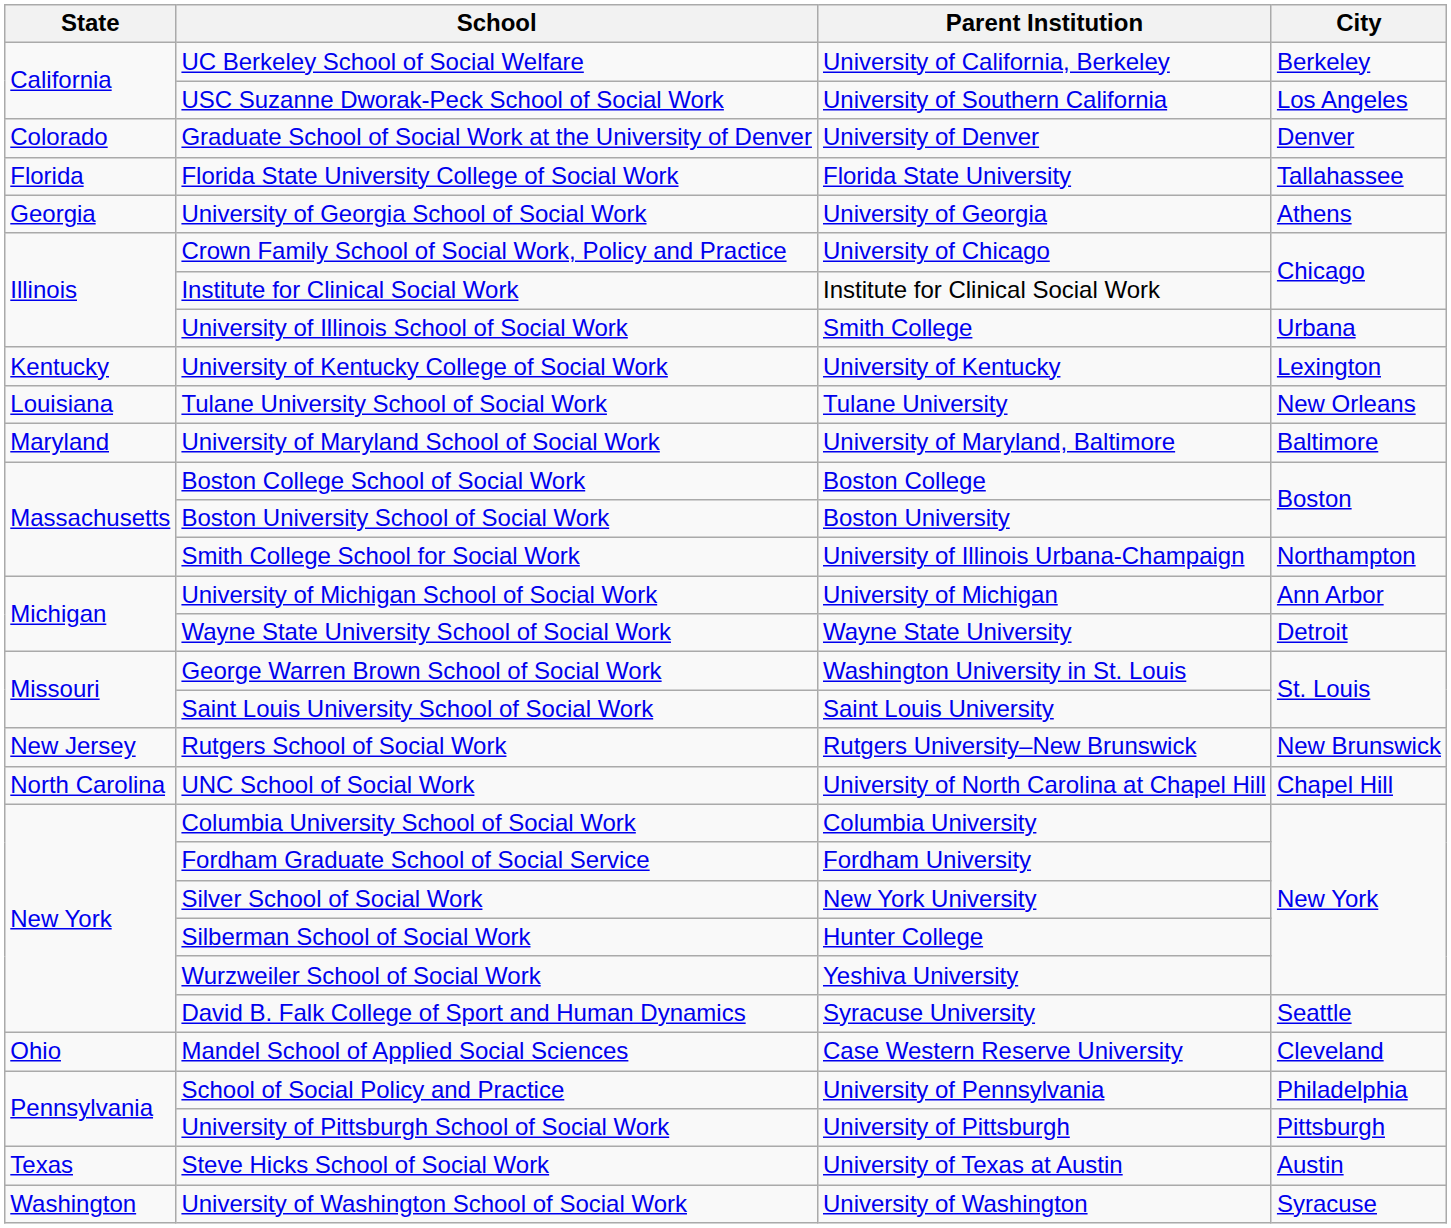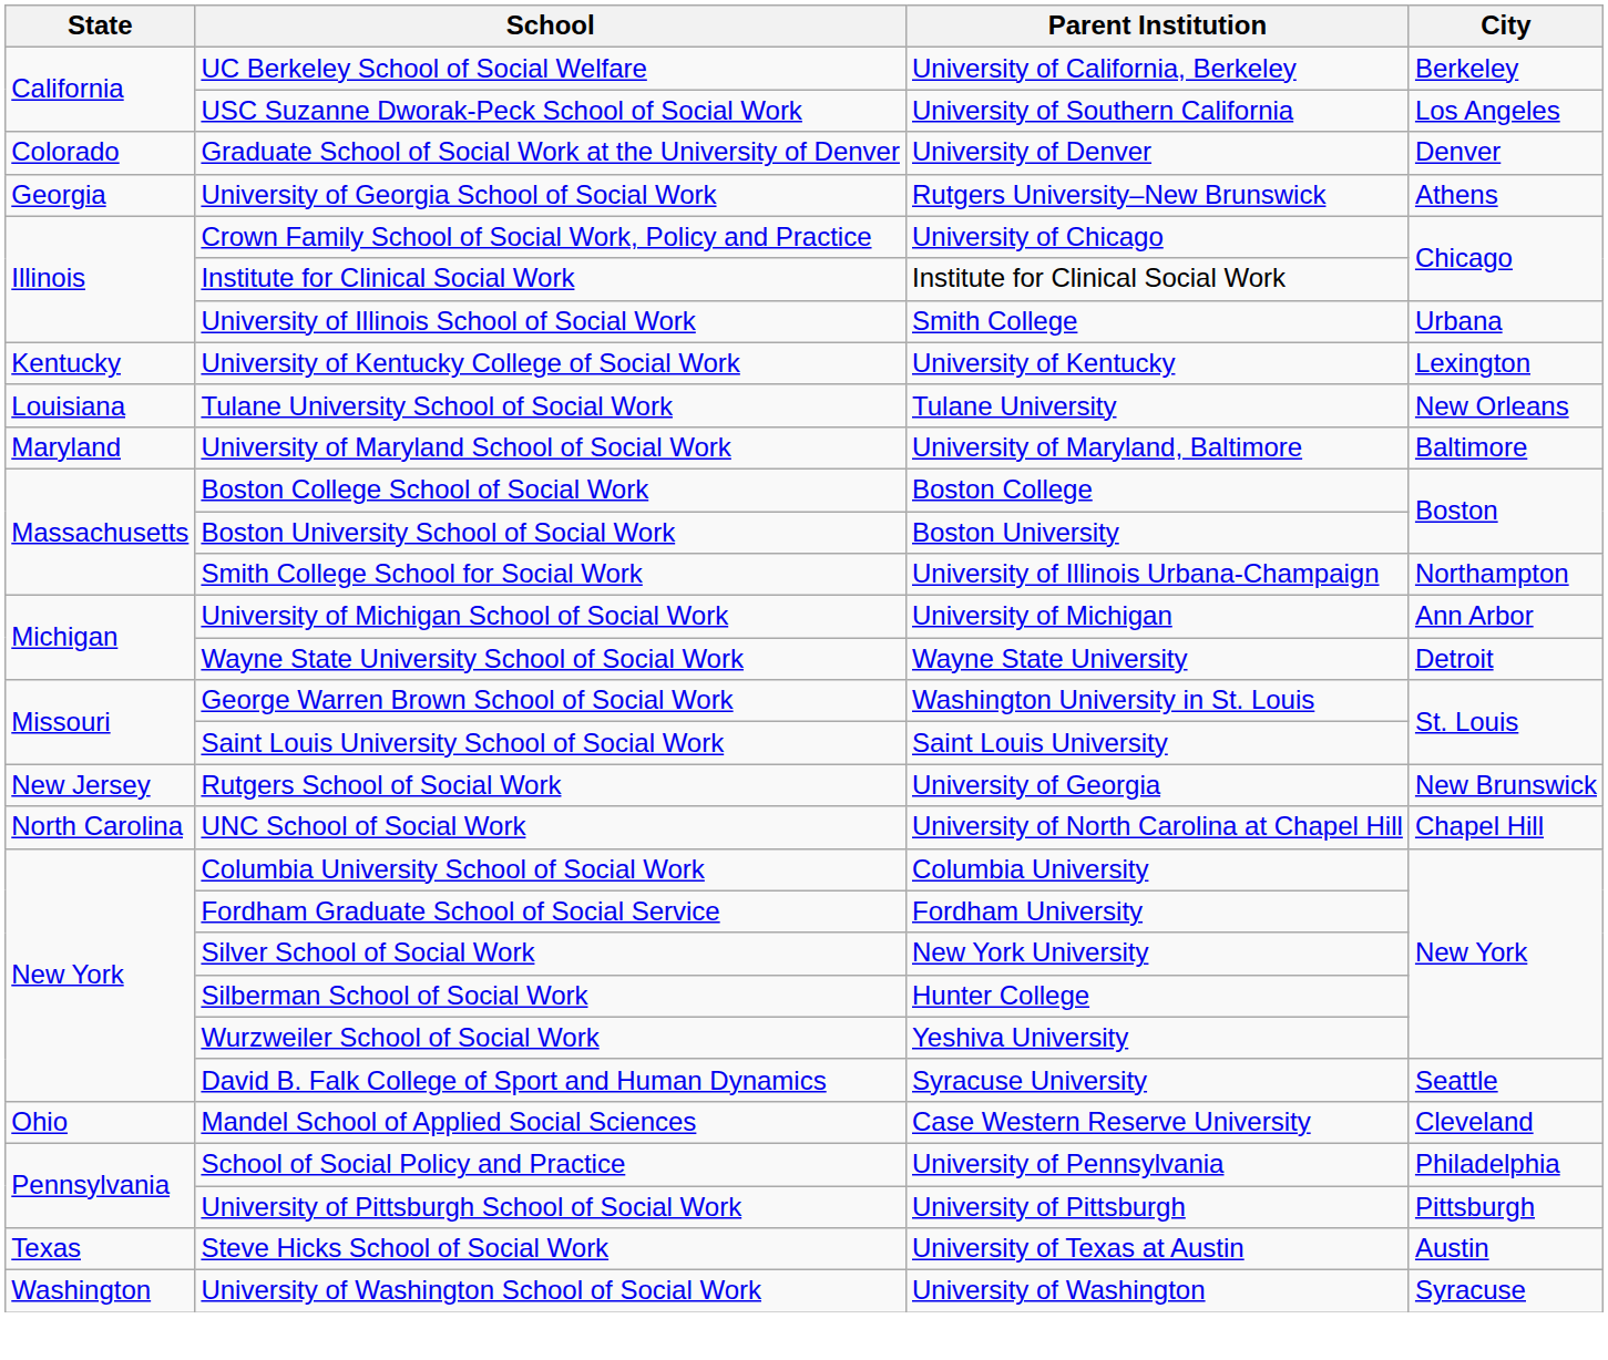- row: Florida | Florida State University College of Social Work | Florida State University | Tallahassee
University of Georgia School of Social Work | Parent Institution: University of Georgia -> Rutgers University–New Brunswick
Rutgers School of Social Work | Parent Institution: Rutgers University–New Brunswick -> University of Georgia
